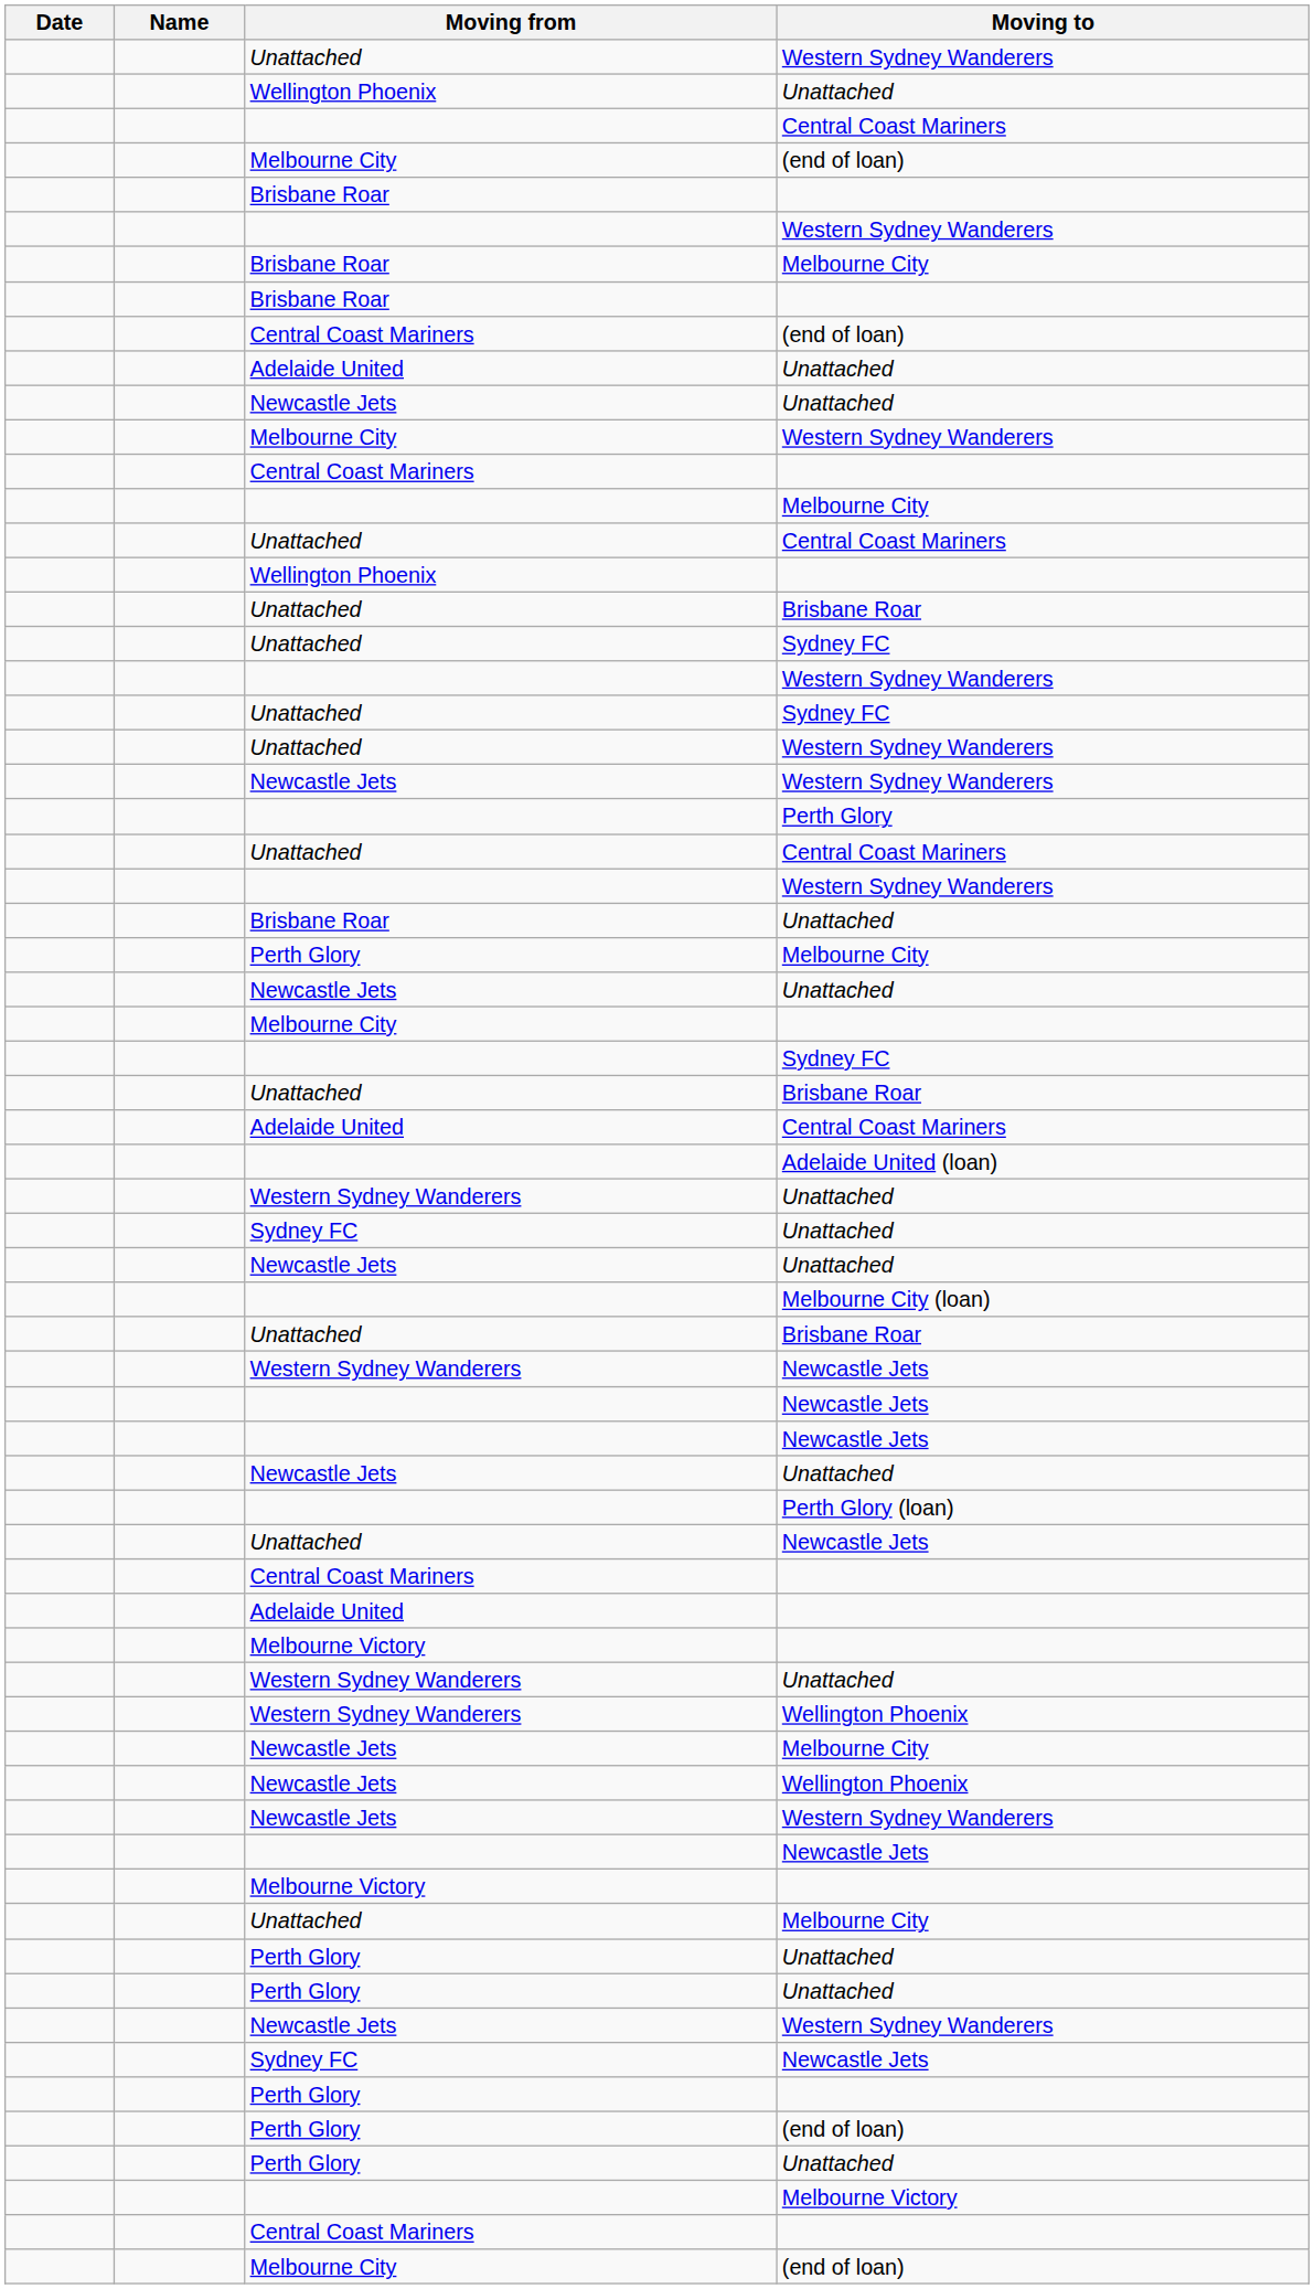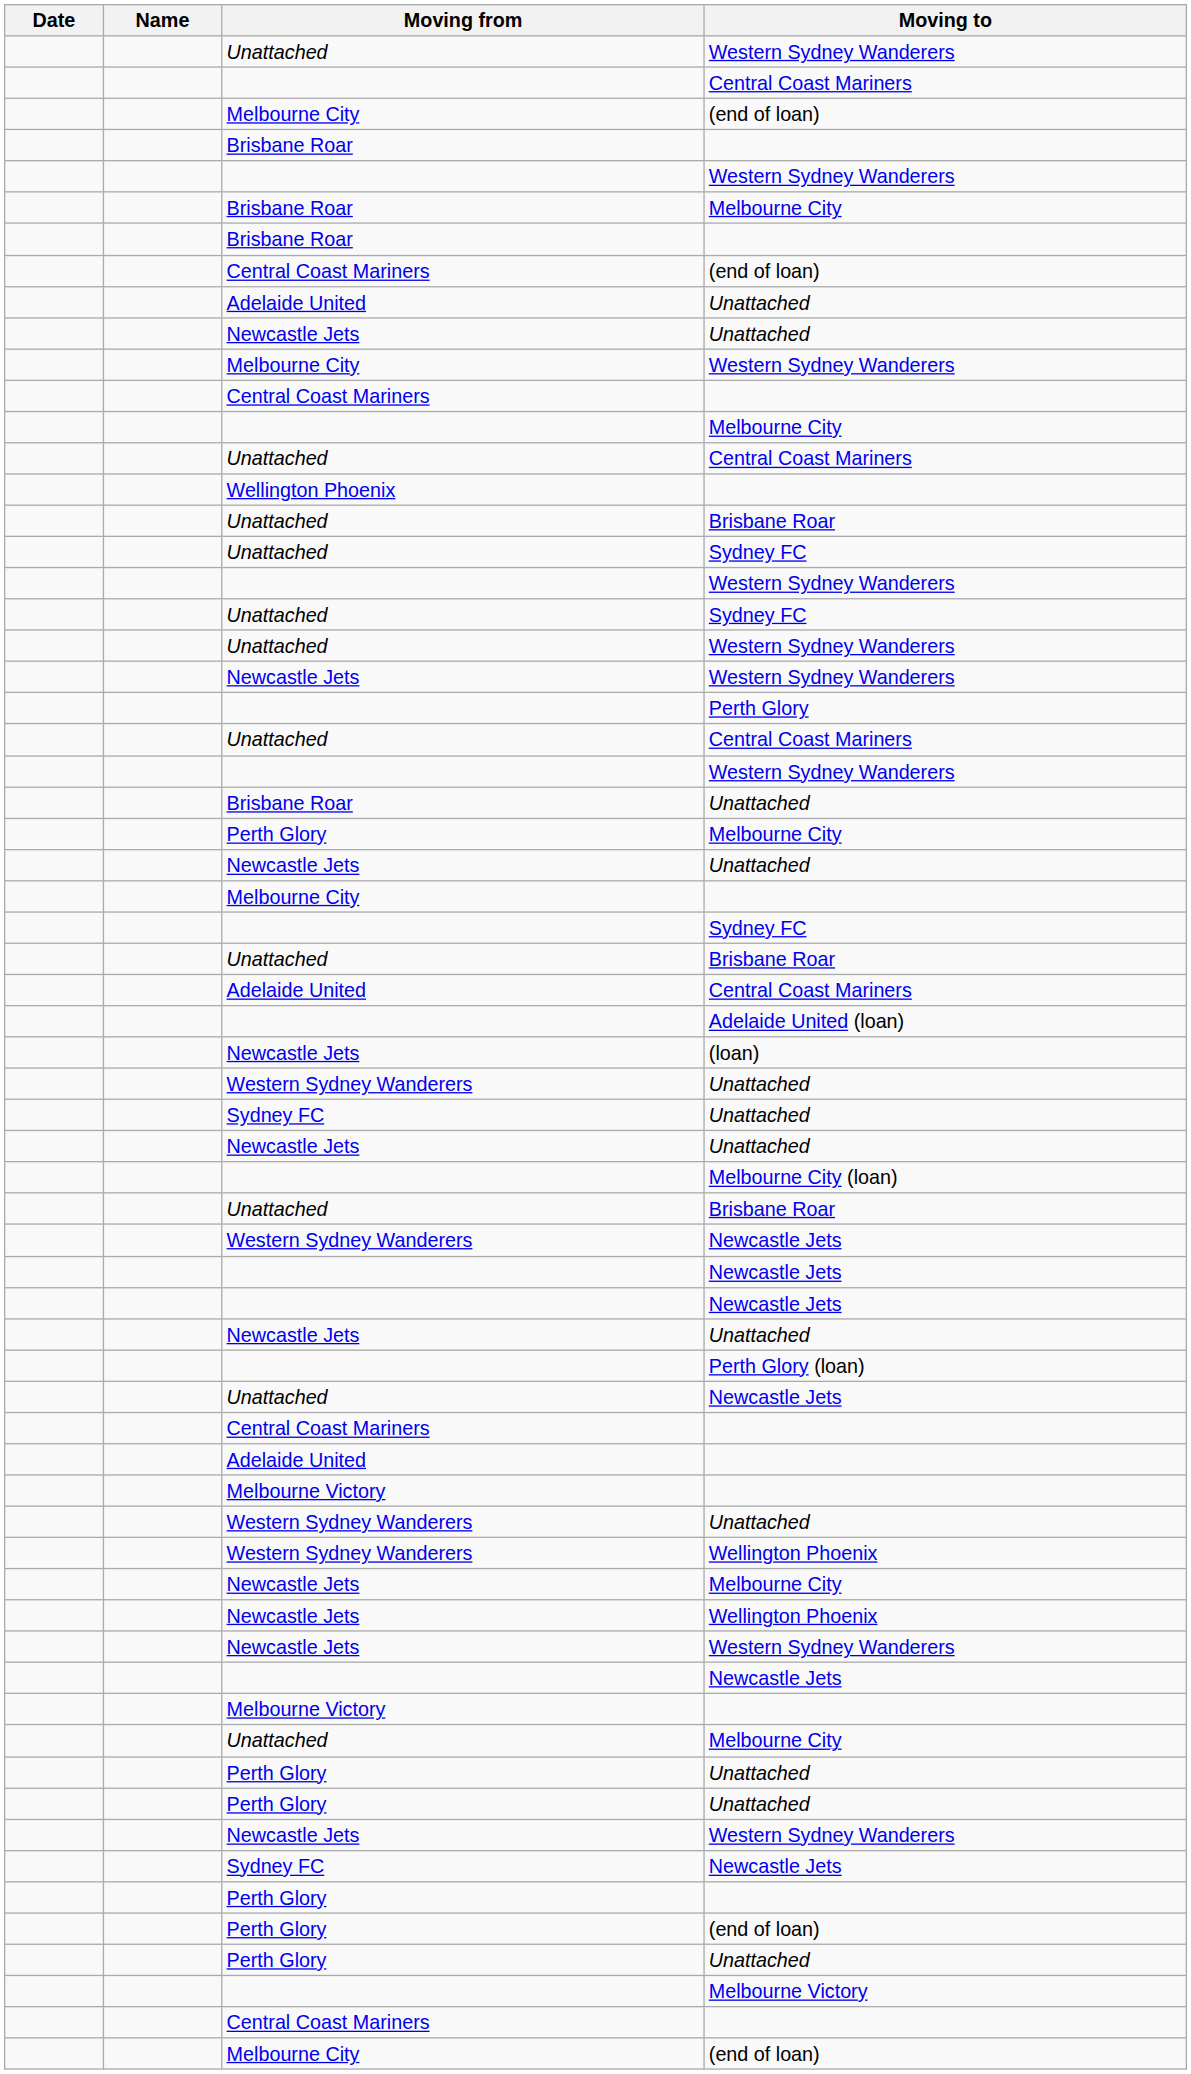- row: Wellington Phoenix | Unattached
+ row: Newcastle Jets | (loan)
